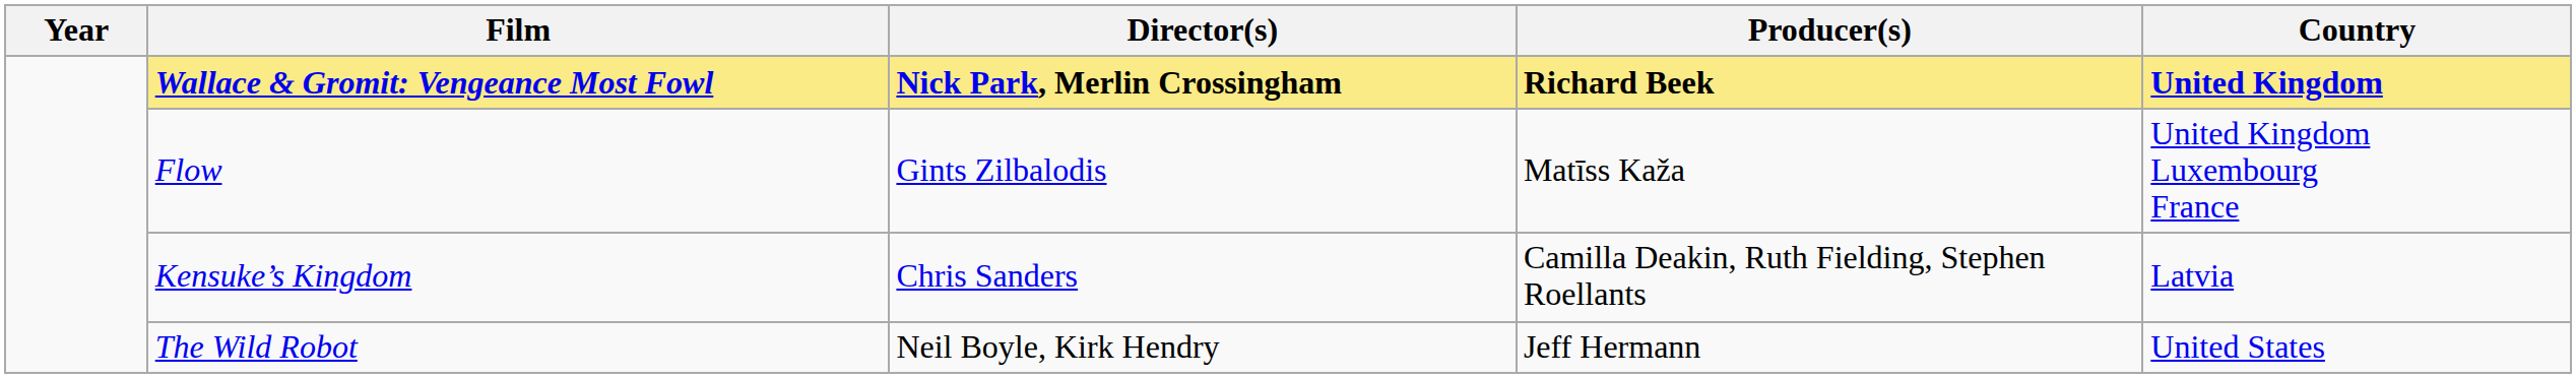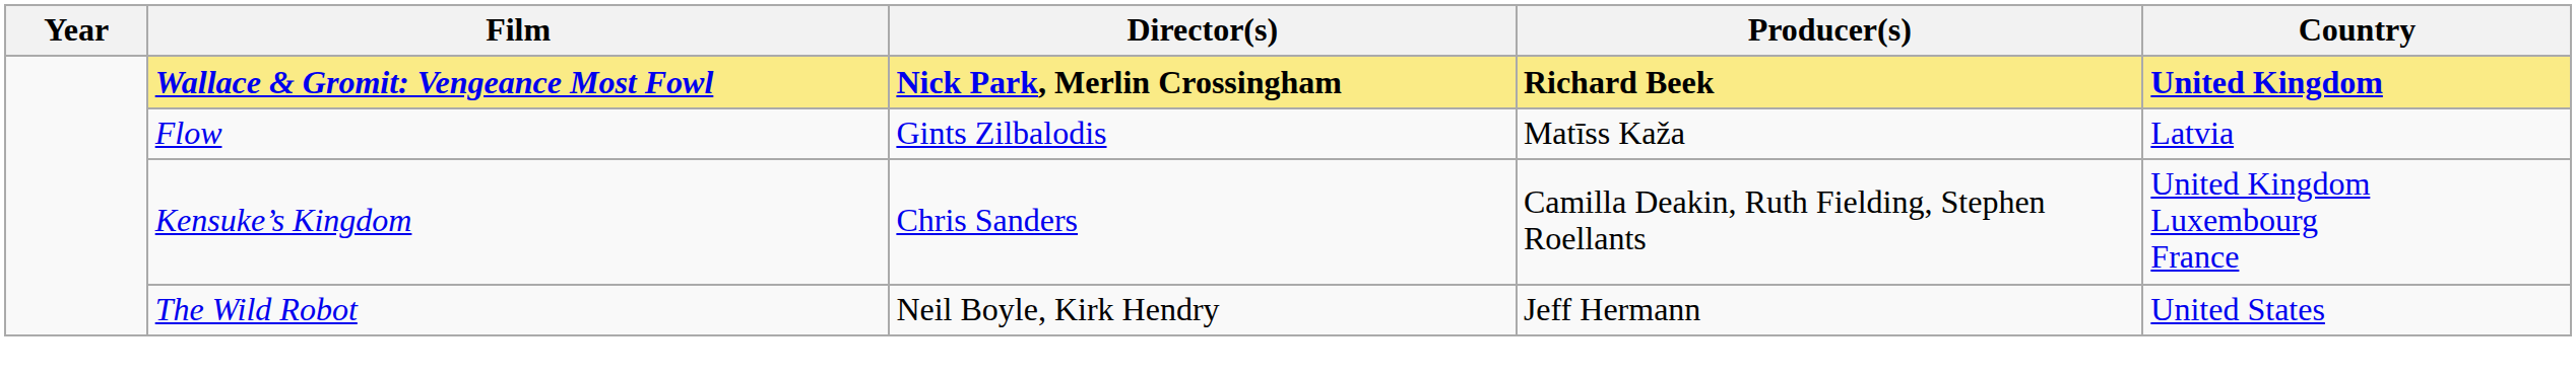Flow | Country: United Kingdom Luxembourg France -> Latvia
Kensuke’s Kingdom | Country: Latvia -> United Kingdom Luxembourg France
